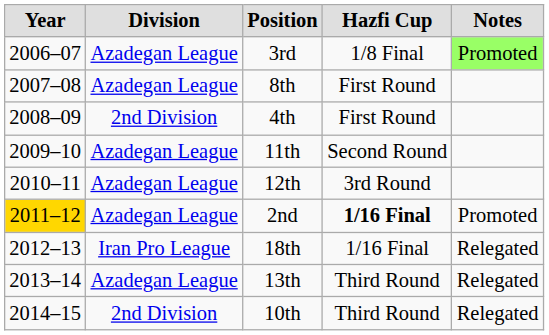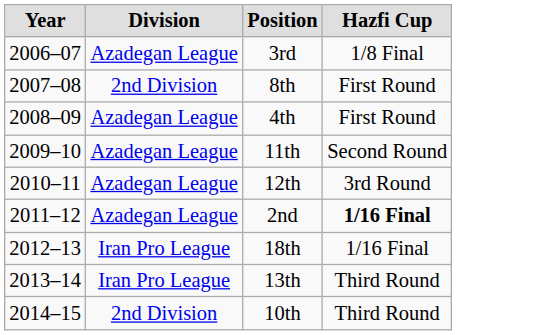- column: Notes | Promoted | Promoted | Relegated | Relegated | Relegated
8th | Division: Azadegan League -> 2nd Division
4th | Division: 2nd Division -> Azadegan League
2nd | Year: gold background -> no background
13th | Division: Azadegan League -> Iran Pro League
